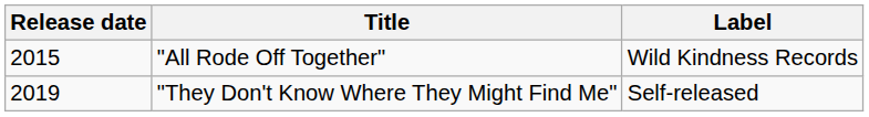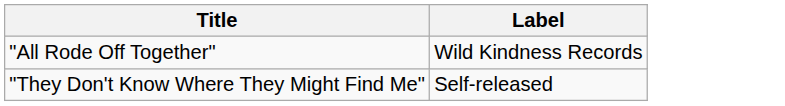- column: Release date | 2015 | 2019
